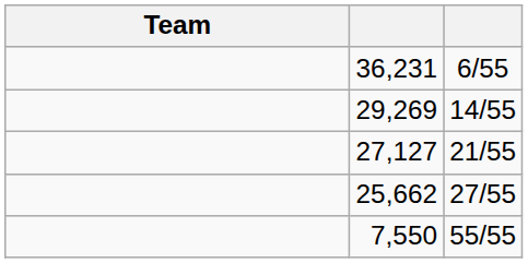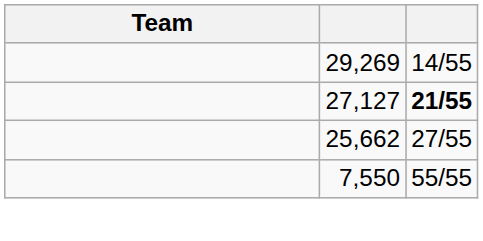- row: 36,231 | 6/55
27,127 | column 3: normal -> bold
